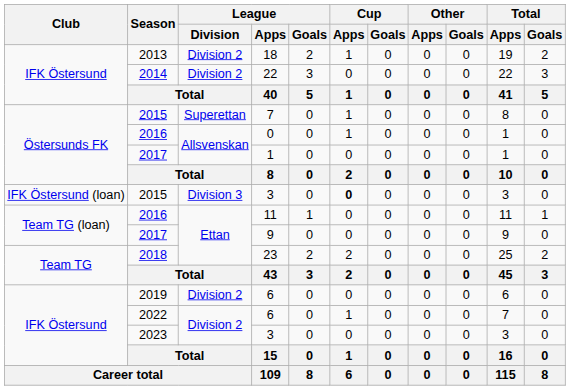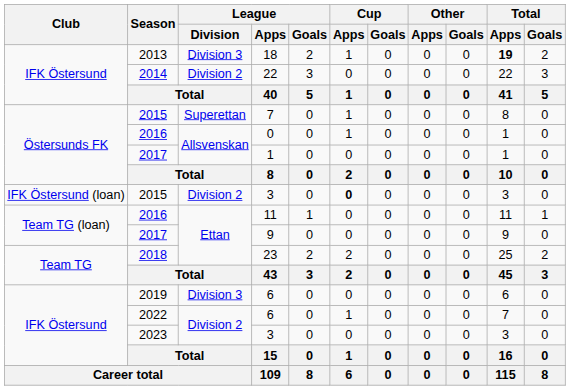18 | League / Division: Division 2 -> Division 3
18 | Total / Apps: normal -> bold
2015 / 3 | League / Division: Division 3 -> Division 2
2019 / 6 | League / Division: Division 2 -> Division 3
